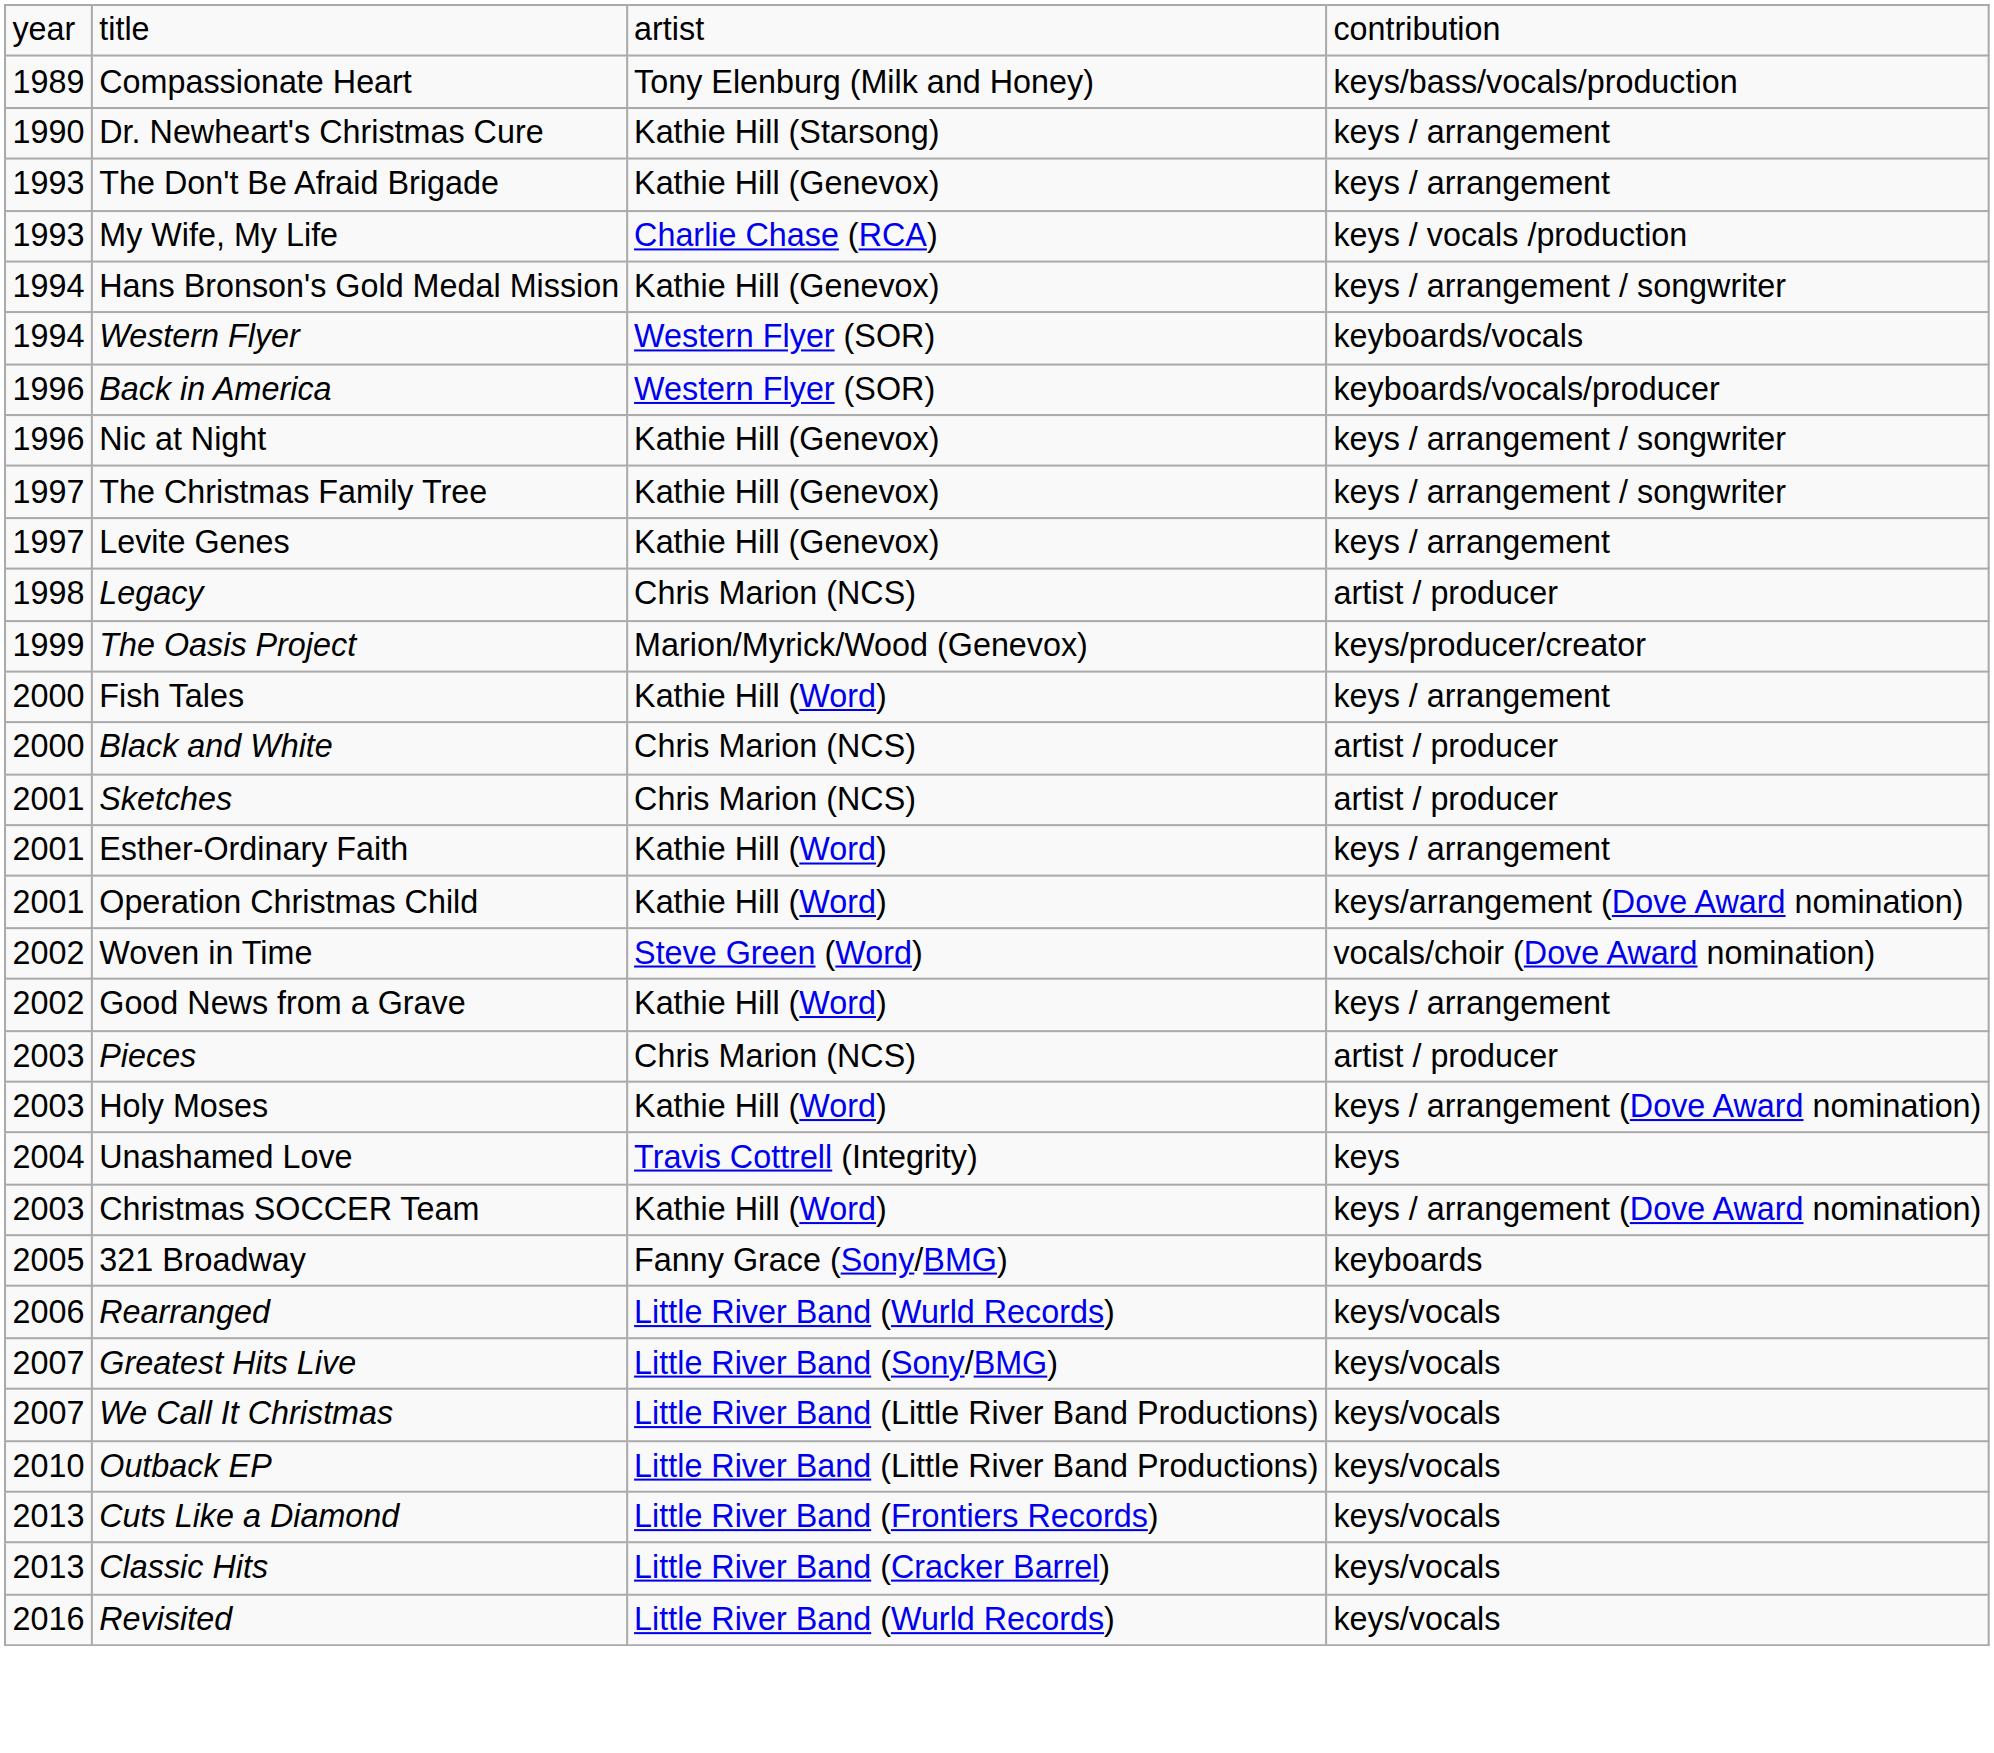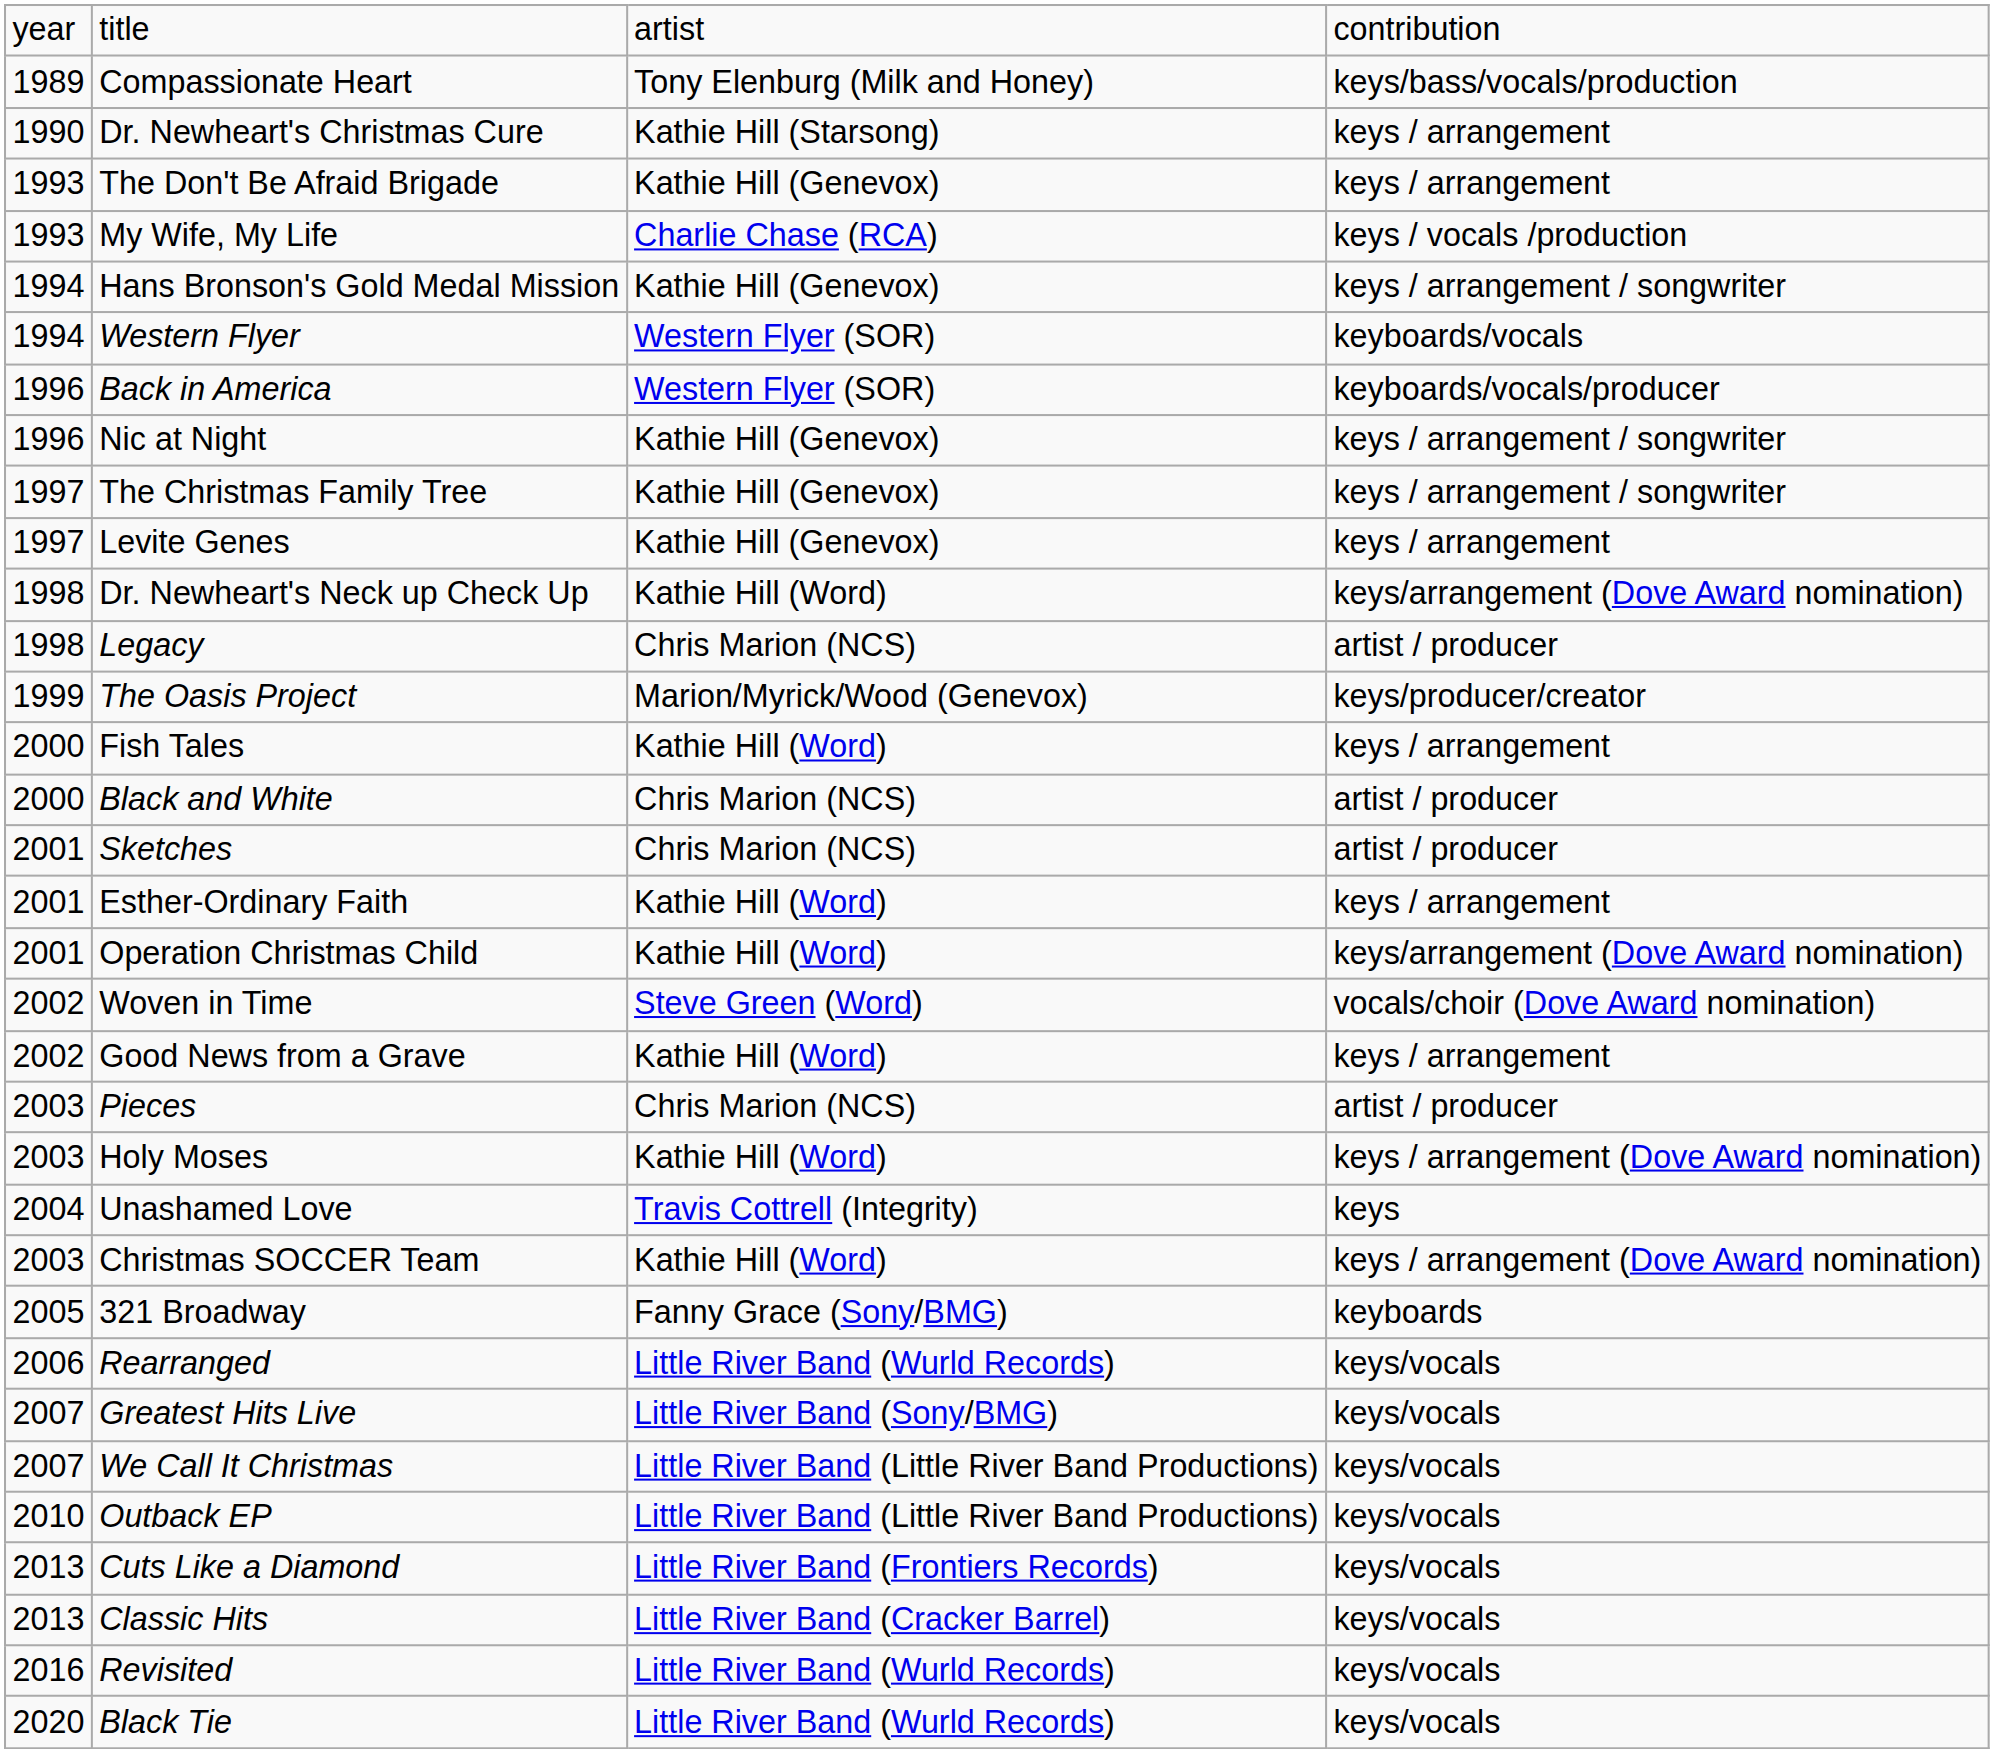+ row: 1998 | Dr. Newheart's Neck up Check Up | Kathie Hill (Word) | keys/arrangement (Dove Award nomination)
+ row: 2020 | Black Tie | Little River Band (Wurld Records) | keys/vocals
